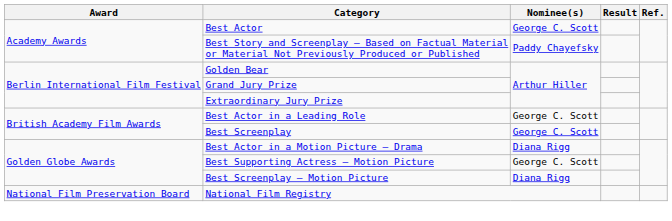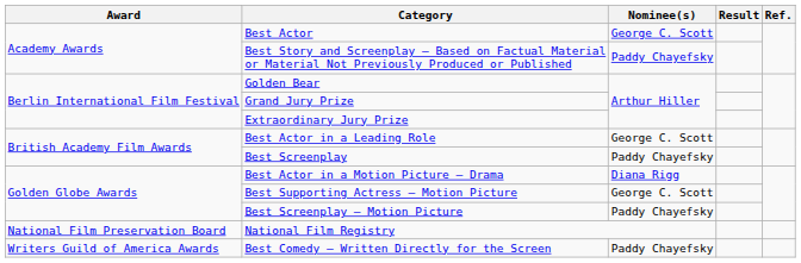Best Screenplay | Nominee(s): George C. Scott -> Paddy Chayefsky
Best Screenplay – Motion Picture | Nominee(s): Diana Rigg -> Paddy Chayefsky
+ row: Writers Guild of America Awards | Best Comedy – Written Directly for the Screen | Paddy Chayefsky
